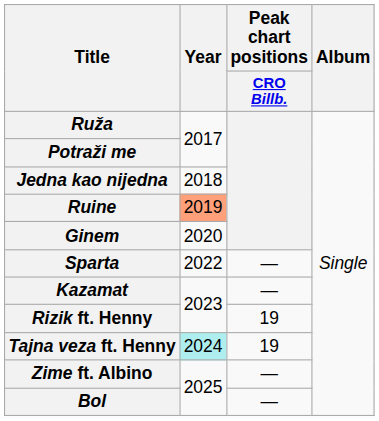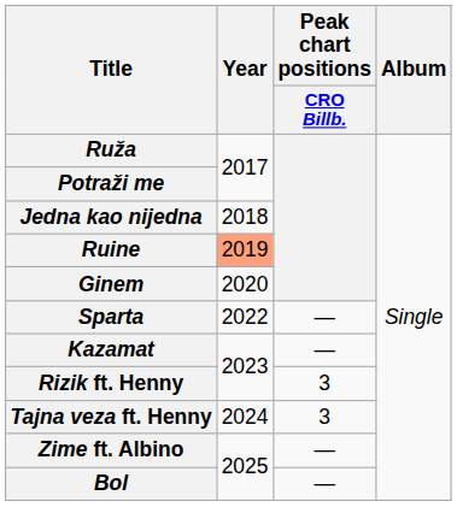Rizik ft. Henny | Peak chart positions / CRO Billb.: 19 -> 3
Tajna veza ft. Henny | Year: paleturquoise background -> no background
Tajna veza ft. Henny | Peak chart positions / CRO Billb.: 19 -> 3
